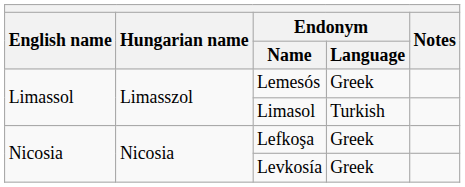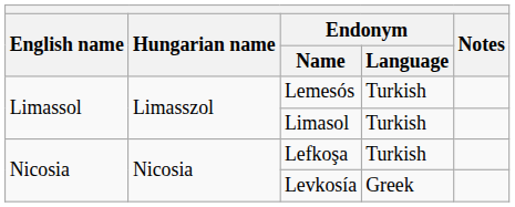Lemesós | Endonym / Language: Greek -> Turkish
Lefkoşa | Endonym / Language: Greek -> Turkish
